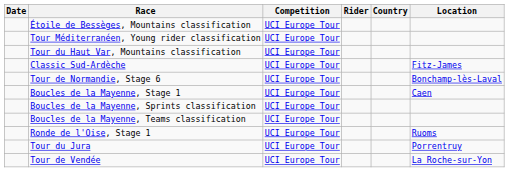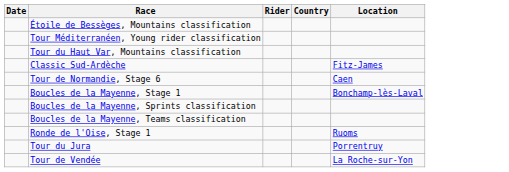- column: Competition | UCI Europe Tour | UCI Europe Tour | UCI Europe Tour | UCI Europe Tour | UCI Europe Tour | UCI Europe Tour | UCI Europe Tour | UCI Europe Tour | UCI Europe Tour | UCI Europe Tour | UCI Europe Tour
Tour de Normandie, Stage 6 | Location: Bonchamp-lès-Laval -> Caen
Boucles de la Mayenne, Stage 1 | Location: Caen -> Bonchamp-lès-Laval
